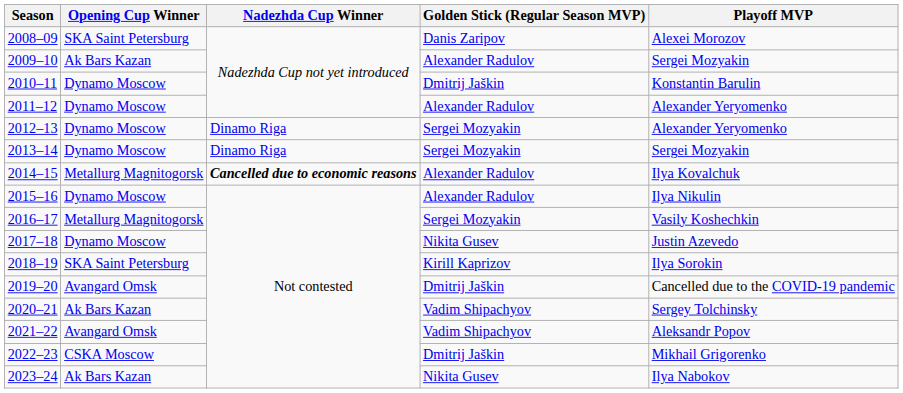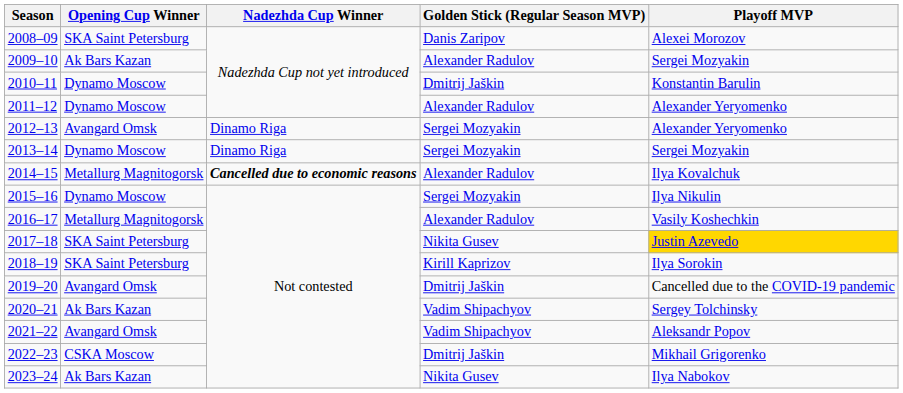2012–13 | Opening Cup Winner: Dynamo Moscow -> Avangard Omsk
2015–16 | Golden Stick (Regular Season MVP): Alexander Radulov -> Sergei Mozyakin
2016–17 | Golden Stick (Regular Season MVP): Sergei Mozyakin -> Alexander Radulov
2017–18 | Opening Cup Winner: Dynamo Moscow -> SKA Saint Petersburg
2017–18 | Playoff MVP: no background -> gold background
